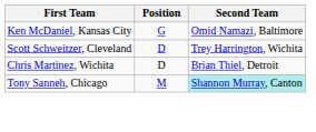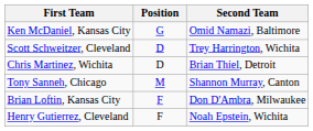Tony Sanneh, Chicago | Second Team: paleturquoise background -> no background
+ row: Brian Loftin, Kansas City | F | Don D'Ambra, Milwaukee
+ row: Henry Gutierrez, Cleveland | F | Noah Epstein, Wichita
